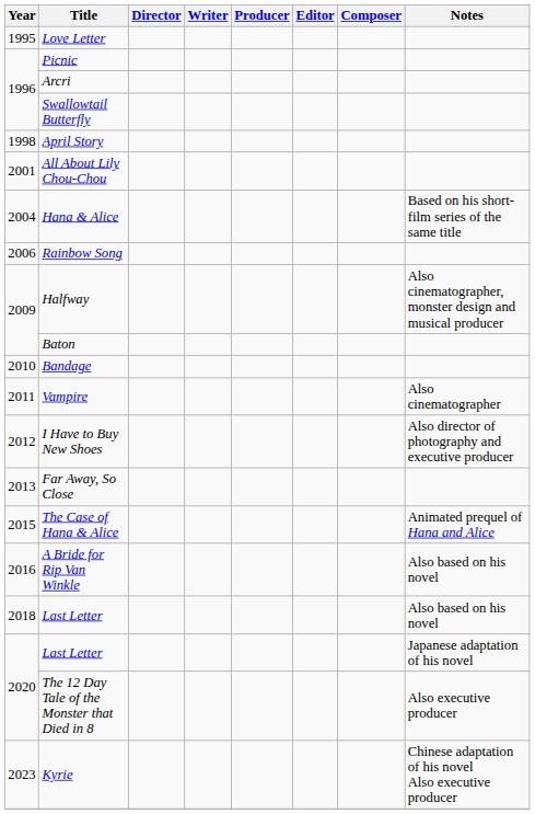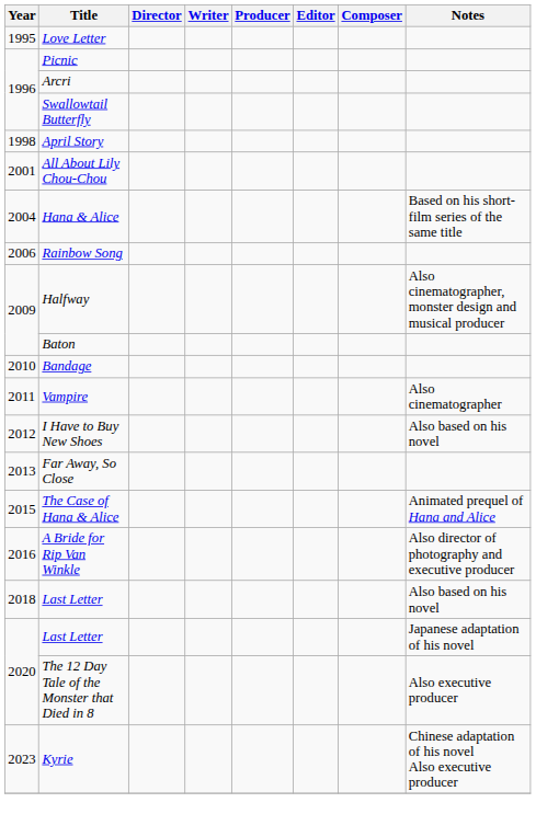I Have to Buy New Shoes | Notes: Also director of photography and executive producer -> Also based on his novel
A Bride for Rip Van Winkle | Notes: Also based on his novel -> Also director of photography and executive producer
